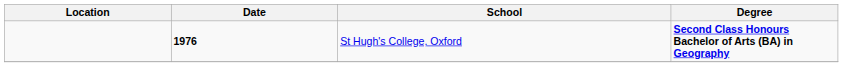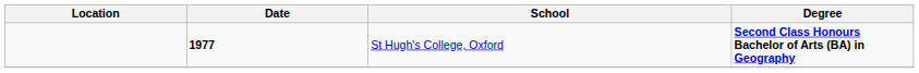St Hugh's College, Oxford | Date: 1976 -> 1977
